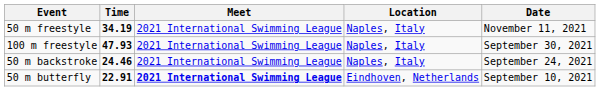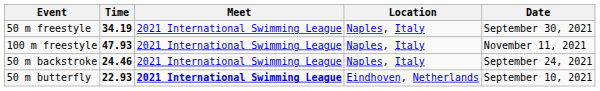50 m freestyle | Date: November 11, 2021 -> September 30, 2021
100 m freestyle | Date: September 30, 2021 -> November 11, 2021
50 m butterfly | Time: 22.91 -> 22.93
